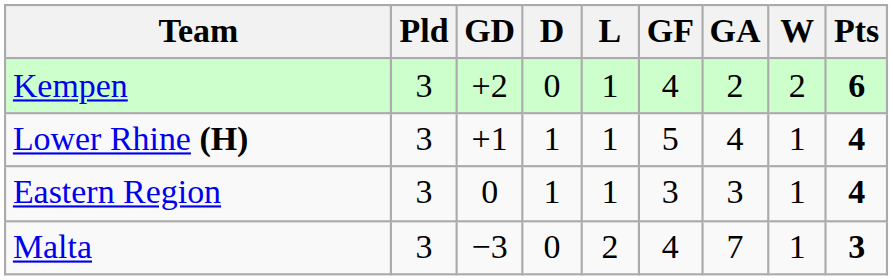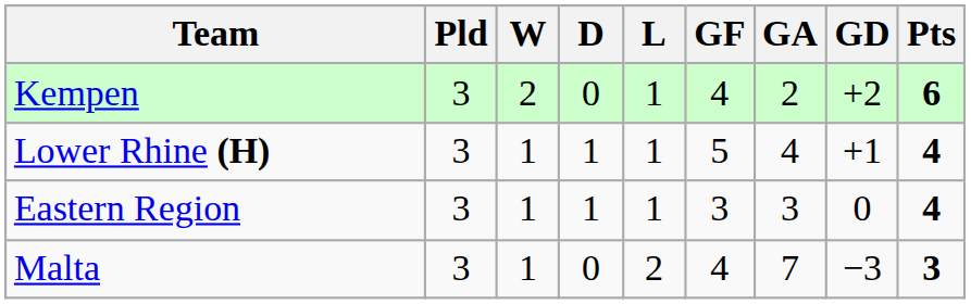columns swapped: W <-> GD
